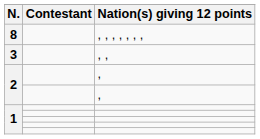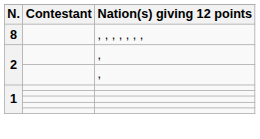- row: 3 | , ,
